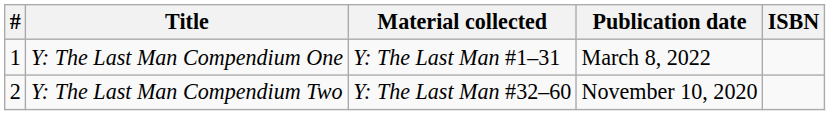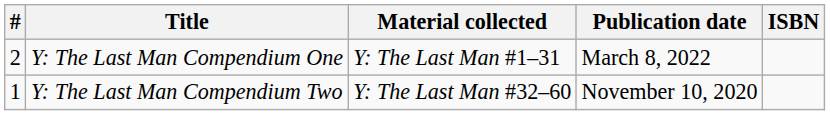Y: The Last Man Compendium One | #: 1 -> 2
Y: The Last Man Compendium Two | #: 2 -> 1
